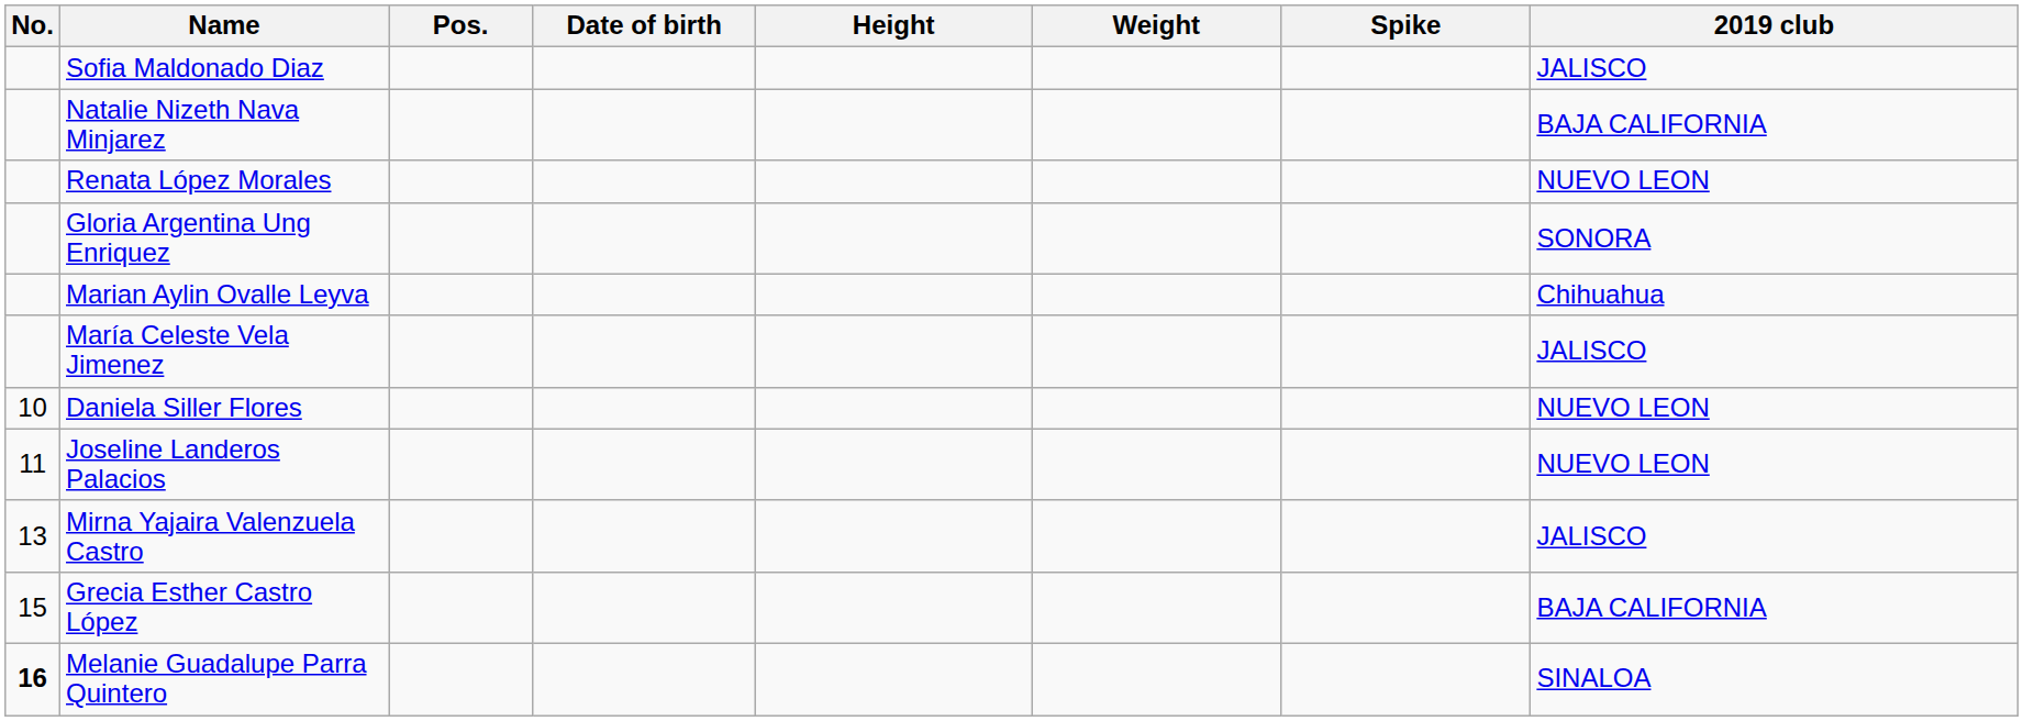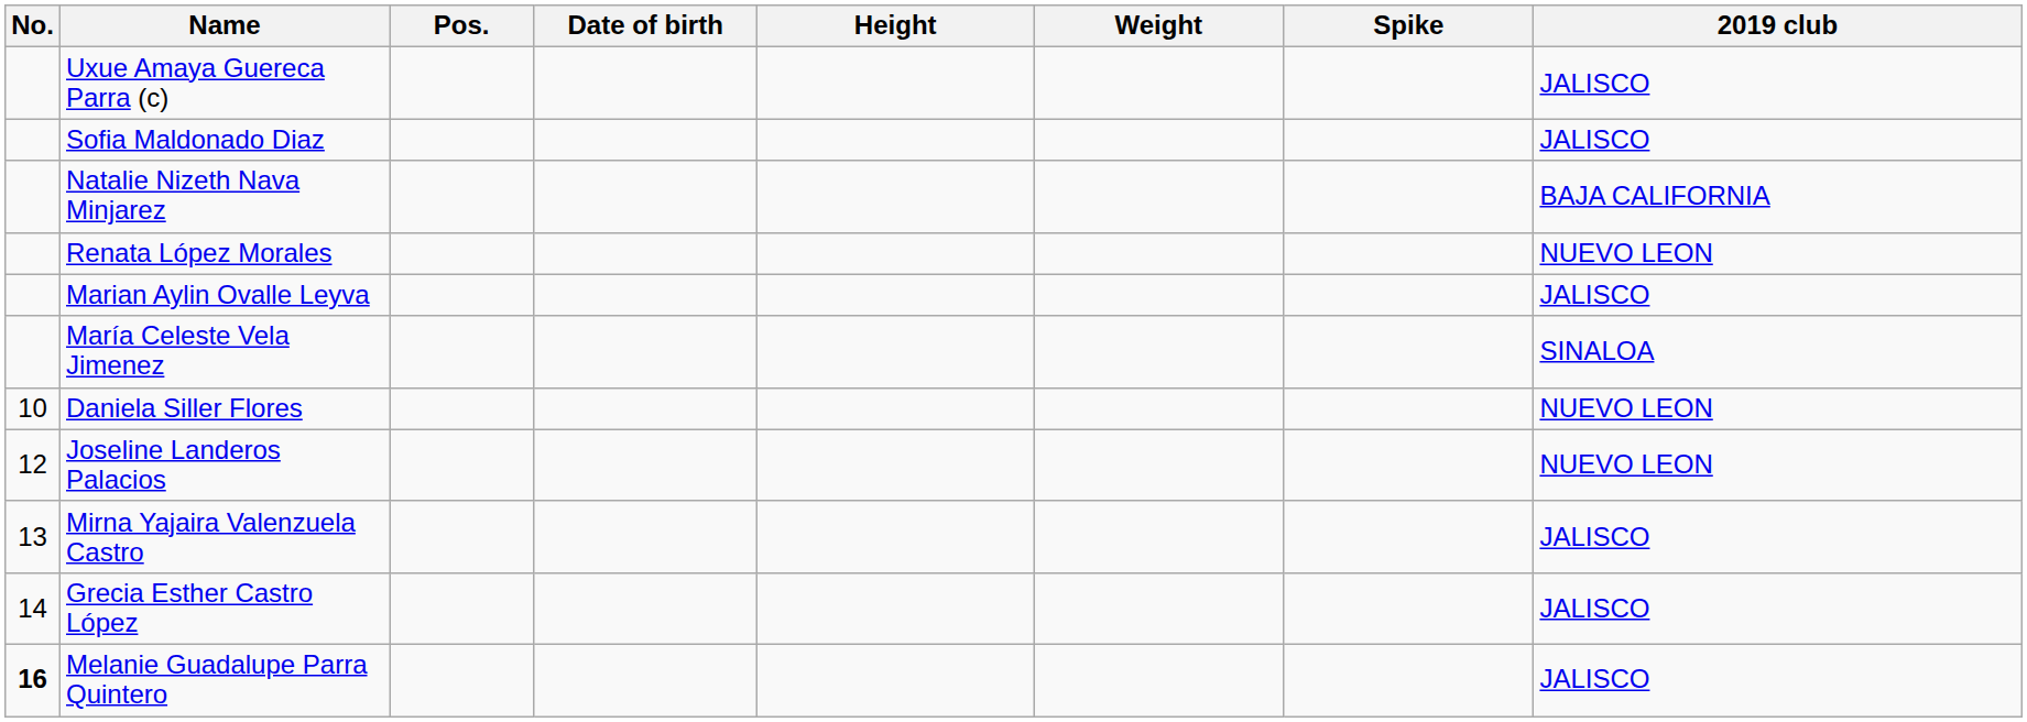+ row: Uxue Amaya Guereca Parra (c) | JALISCO
- row: Gloria Argentina Ung Enriquez | SONORA
Marian Aylin Ovalle Leyva | 2019 club: Chihuahua -> JALISCO
María Celeste Vela Jimenez | 2019 club: JALISCO -> SINALOA
Joseline Landeros Palacios | No.: 11 -> 12
Grecia Esther Castro López | No.: 15 -> 14
Grecia Esther Castro López | 2019 club: BAJA CALIFORNIA -> JALISCO
Melanie Guadalupe Parra Quintero | 2019 club: SINALOA -> JALISCO
